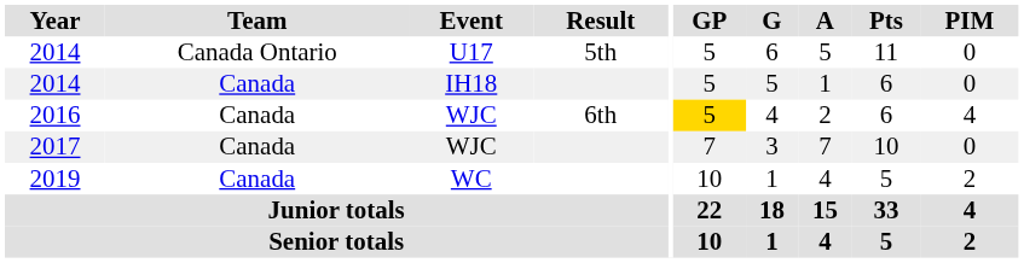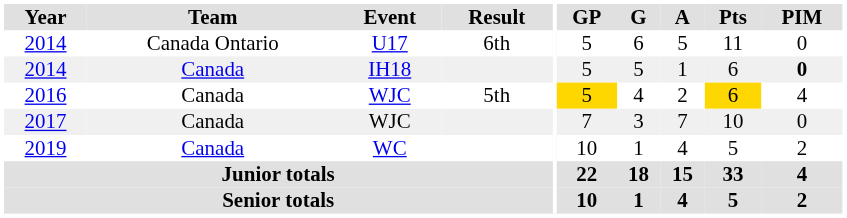2014 / U17 | Result: 5th -> 6th
2014 / IH18 | PIM: normal -> bold
2016 | Result: 6th -> 5th
2016 | Pts: no background -> gold background
